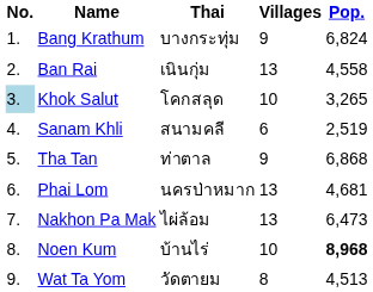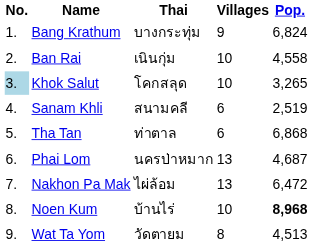Ban Rai | Villages: 13 -> 10
Tha Tan | Villages: 9 -> 6
Phai Lom | Pop.: 4,681 -> 4,687
Nakhon Pa Mak | Pop.: 6,473 -> 6,472
